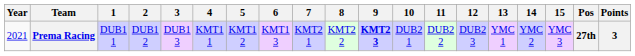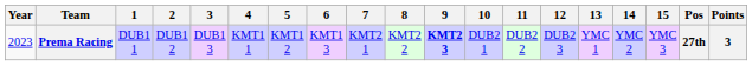Prema Racing | Year: 2021 -> 2023
